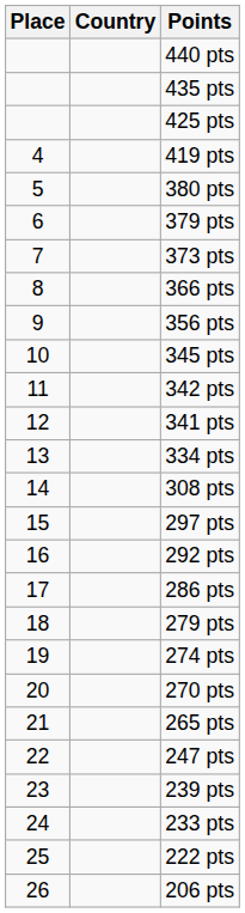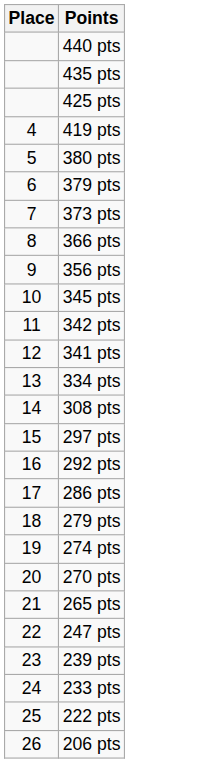- column: Country
